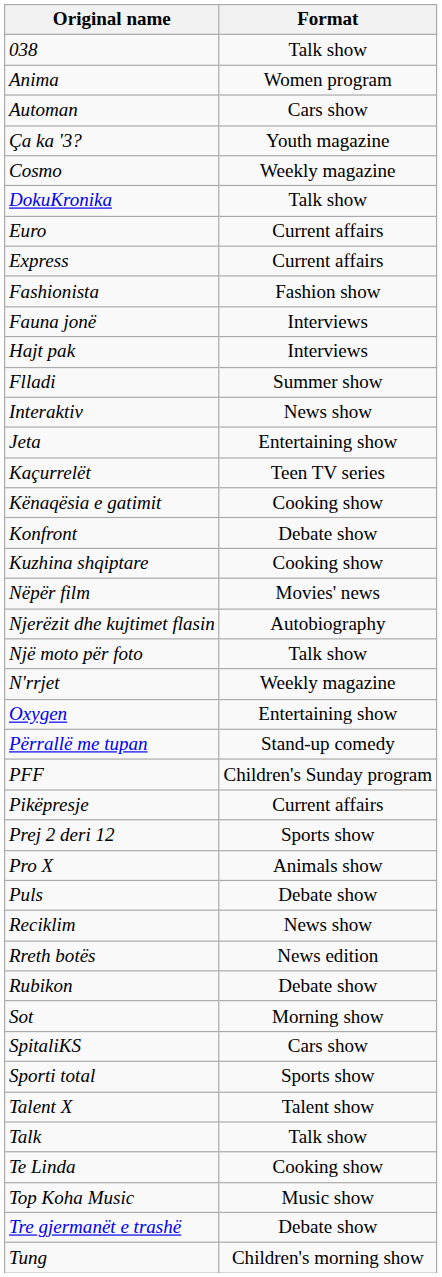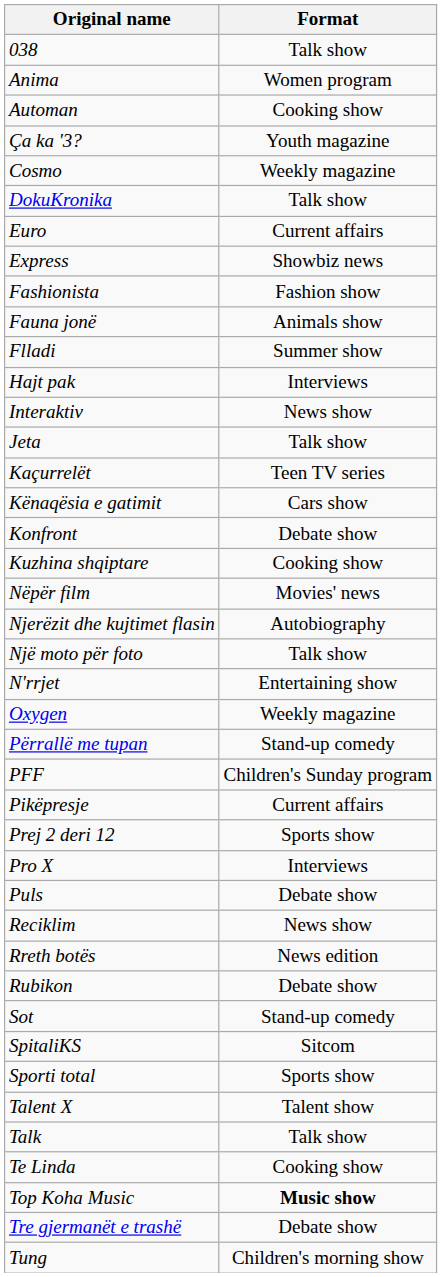Automan | Format: Cars show -> Cooking show
Express | Format: Current affairs -> Showbiz news
Fauna jonë | Format: Interviews -> Animals show
rows swapped: Flladi <-> Hajt pak
Jeta | Format: Entertaining show -> Talk show
Kënaqësia e gatimit | Format: Cooking show -> Cars show
N'rrjet | Format: Weekly magazine -> Entertaining show
Oxygen | Format: Entertaining show -> Weekly magazine
Pro X | Format: Animals show -> Interviews
Sot | Format: Morning show -> Stand-up comedy
SpitaliKS | Format: Cars show -> Sitcom
Top Koha Music | Format: normal -> bold
